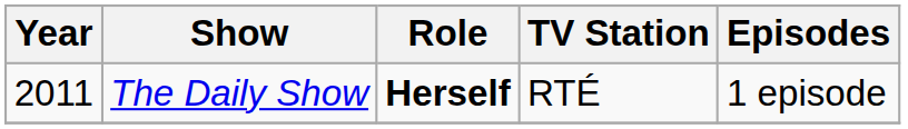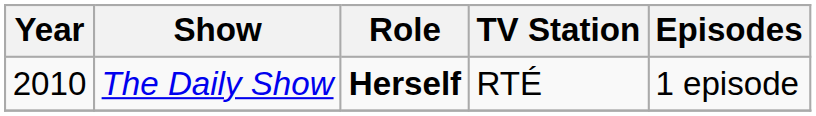The Daily Show | Year: 2011 -> 2010
